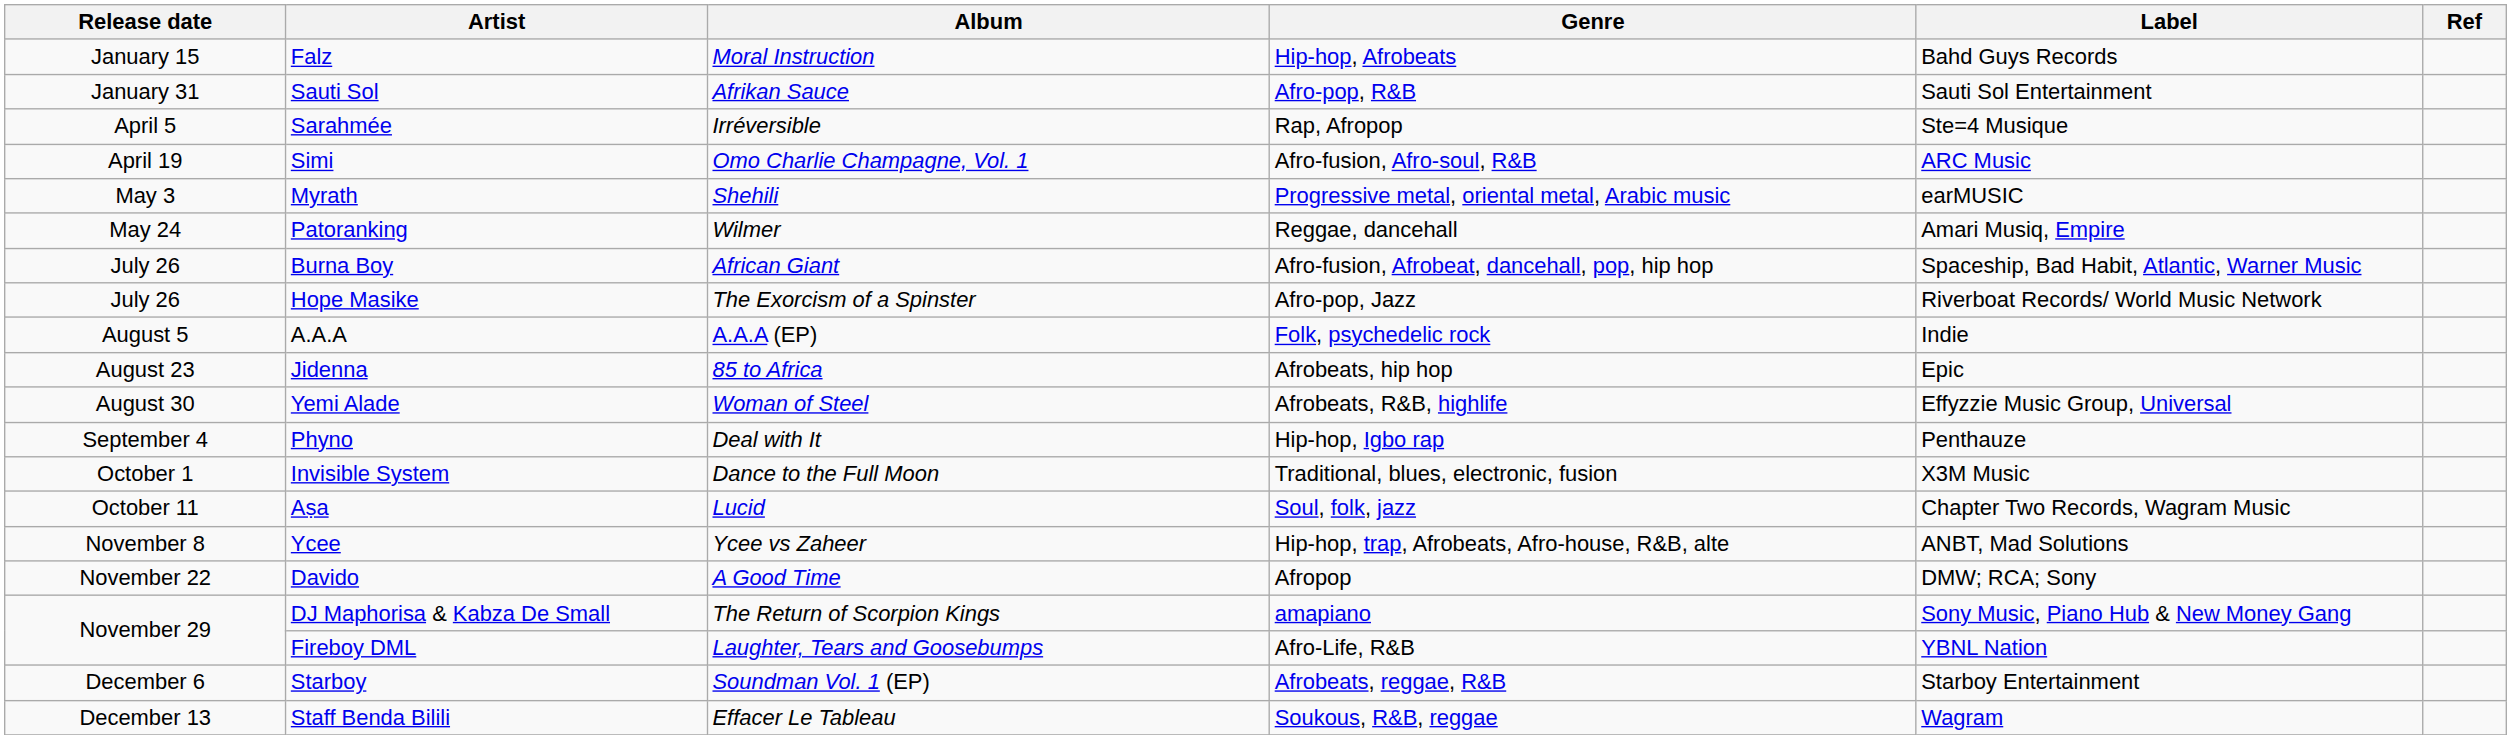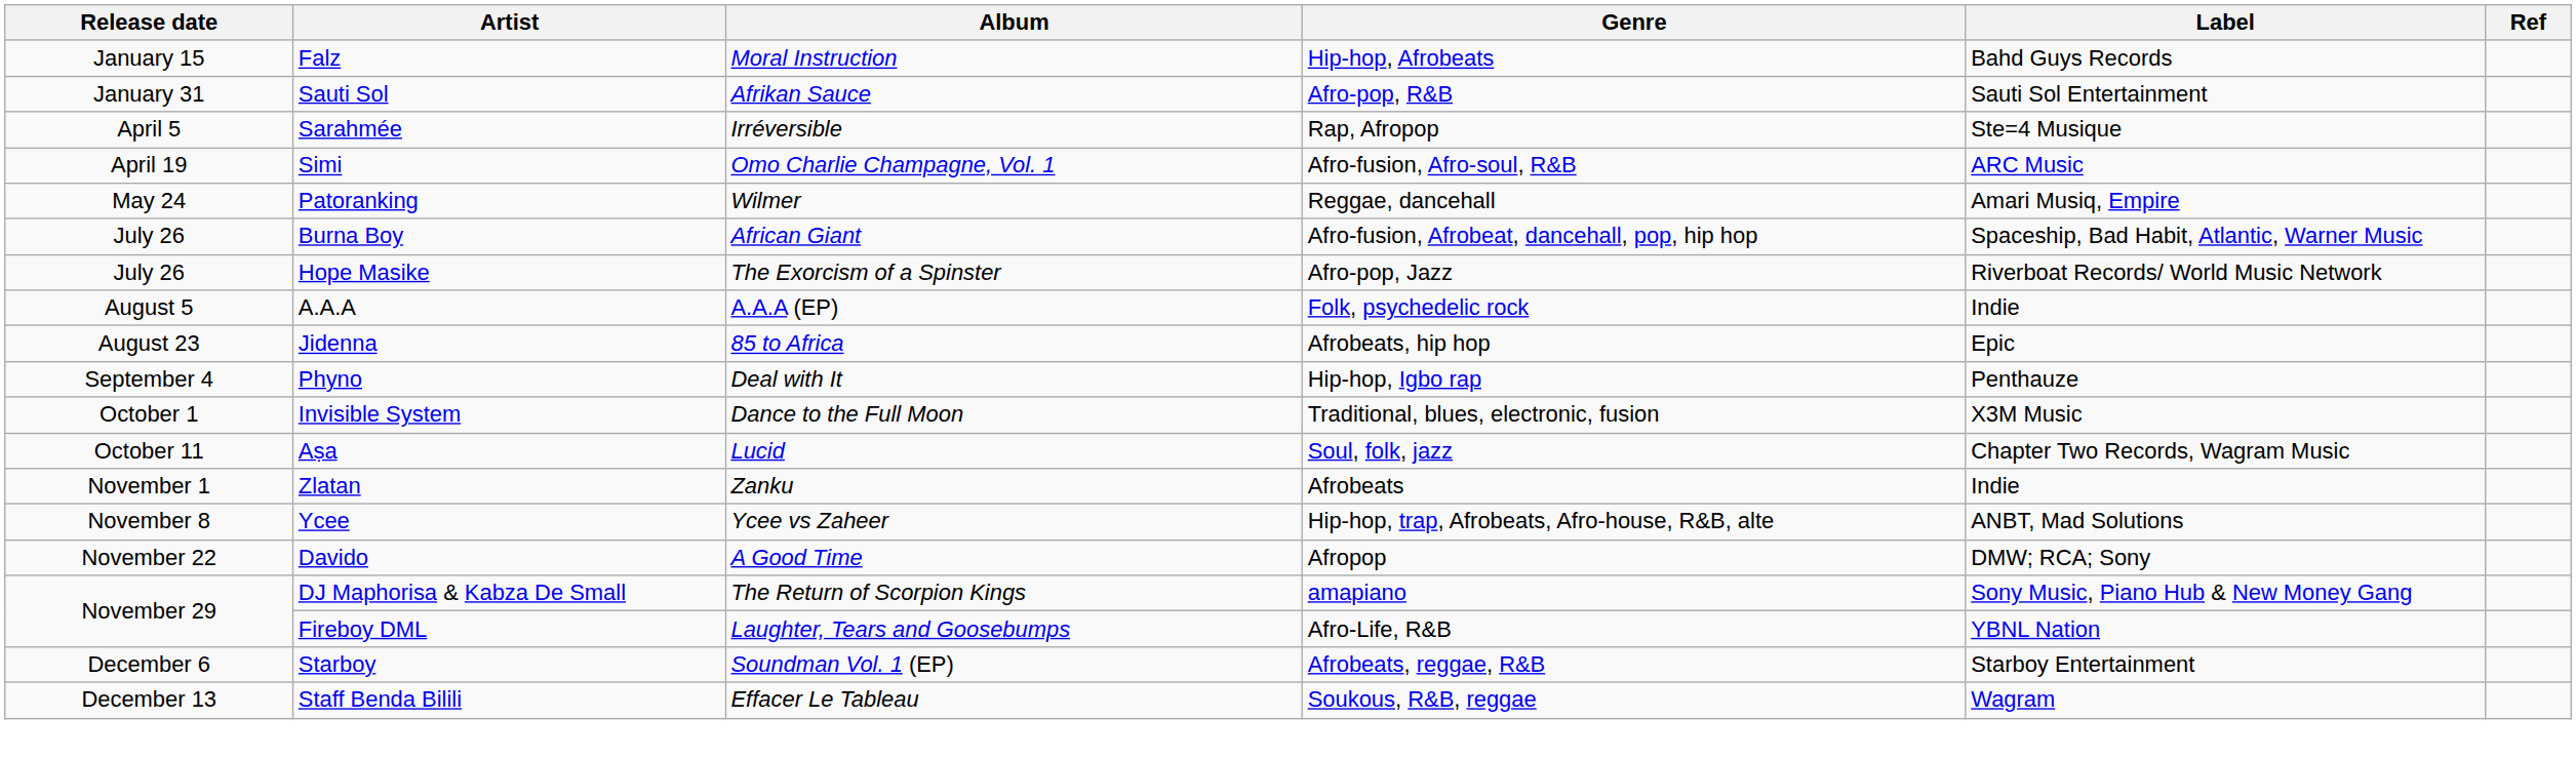- row: May 3 | Myrath | Shehili | Progressive metal, oriental metal, Arabic music | earMUSIC
- row: August 30 | Yemi Alade | Woman of Steel | Afrobeats, R&B, highlife | Effyzzie Music Group, Universal
+ row: November 1 | Zlatan | Zanku | Afrobeats | Indie
